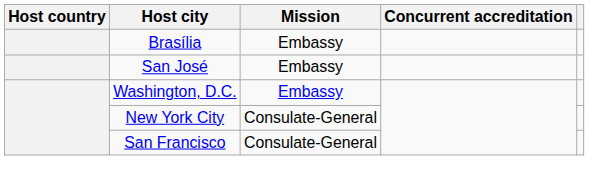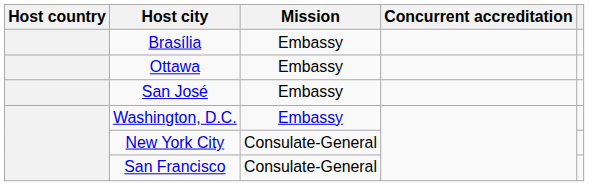+ row: Ottawa | Embassy
